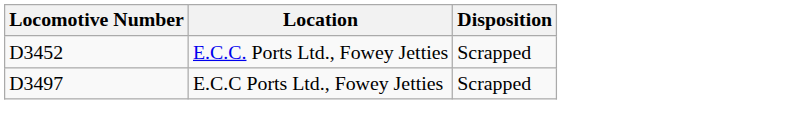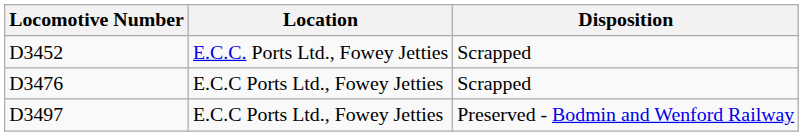+ row: D3476 | E.C.C Ports Ltd., Fowey Jetties | Scrapped
D3497 | Disposition: Scrapped -> Preserved - Bodmin and Wenford Railway
